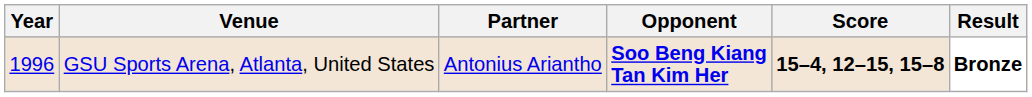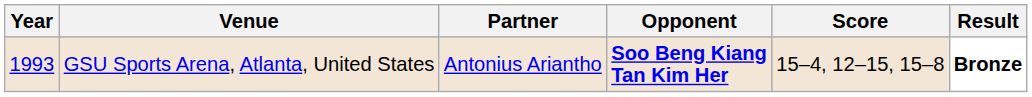GSU Sports Arena, Atlanta, United States | Year: 1996 -> 1993
GSU Sports Arena, Atlanta, United States | Score: bold -> normal
